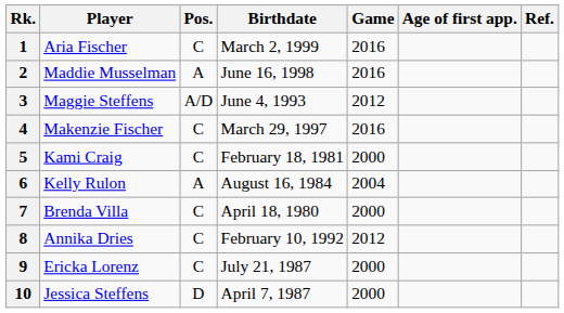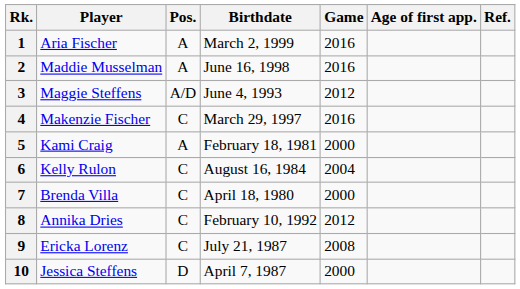1 | Pos.: C -> A
5 | Pos.: C -> A
6 | Pos.: A -> C
9 | Game: 2000 -> 2008
